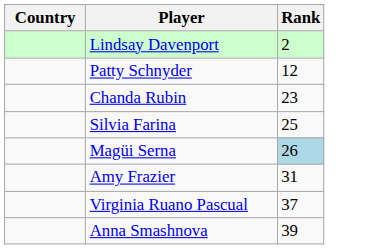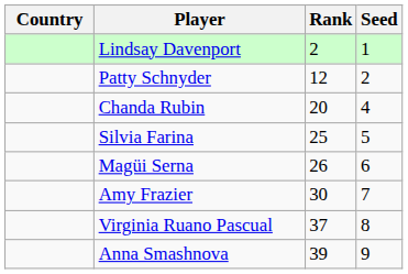+ column: Seed | 1 | 2 | 4 | 5 | 6 | 7 | 8 | 9
Chanda Rubin | Rank: 23 -> 20
Magüi Serna | Rank: lightblue background -> no background
Amy Frazier | Rank: 31 -> 30
